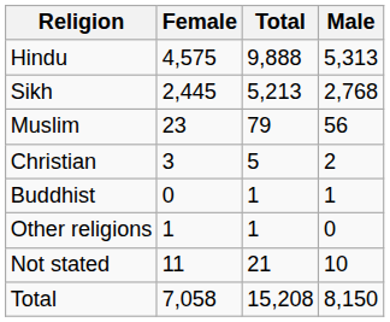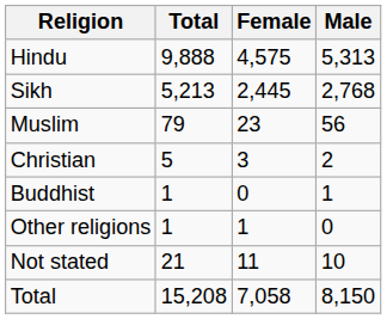columns swapped: Total <-> Female
